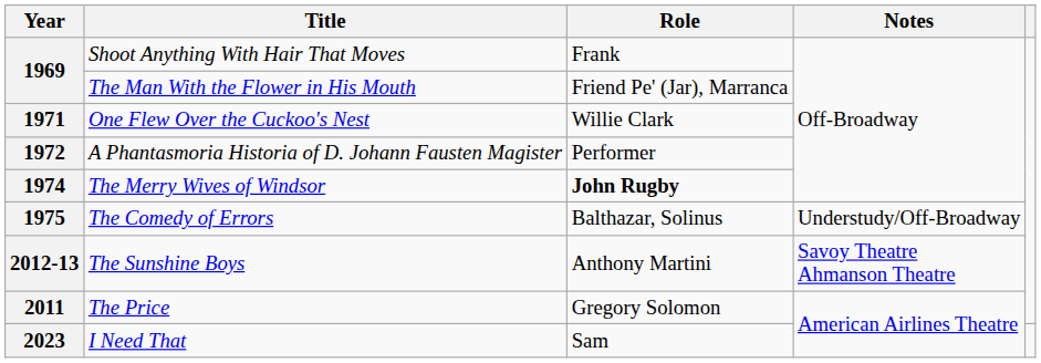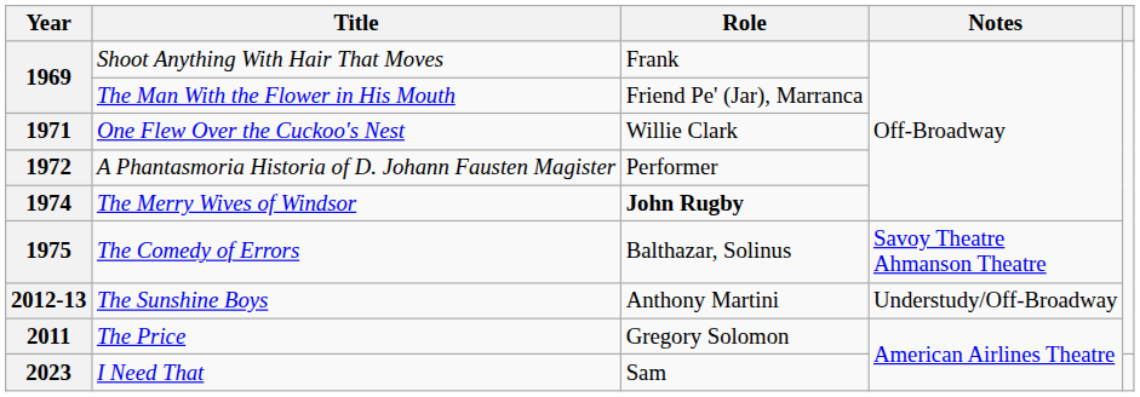The Comedy of Errors | Notes: Understudy/Off-Broadway -> Savoy Theatre Ahmanson Theatre
The Sunshine Boys | Notes: Savoy Theatre Ahmanson Theatre -> Understudy/Off-Broadway
